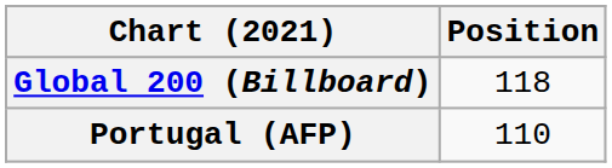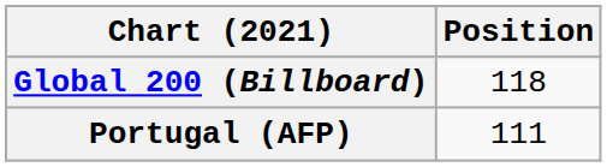Portugal (AFP) | Position: 110 -> 111
